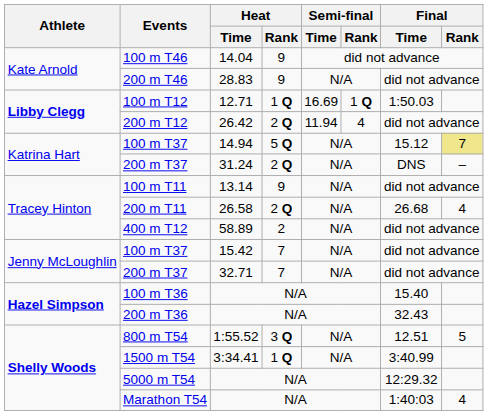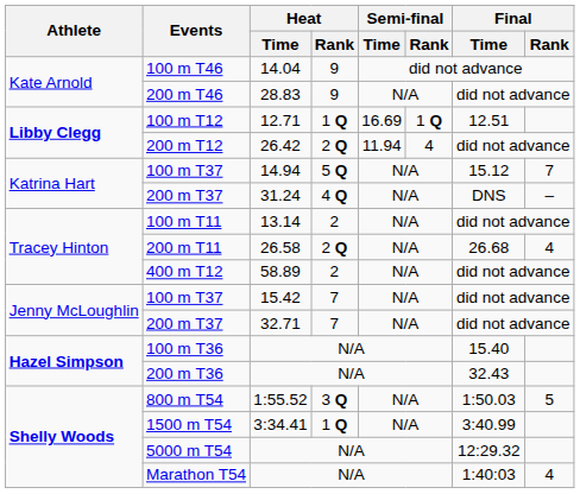100 m T12 | Final / Time: 1:50.03 -> 12.51
100 m T37 / 14.94 | Final / Rank: khaki background -> no background
200 m T37 / 31.24 | Heat / Rank: 2 Q -> 4 Q
100 m T11 | Heat / Rank: 9 -> 2
800 m T54 | Final / Time: 12.51 -> 1:50.03
